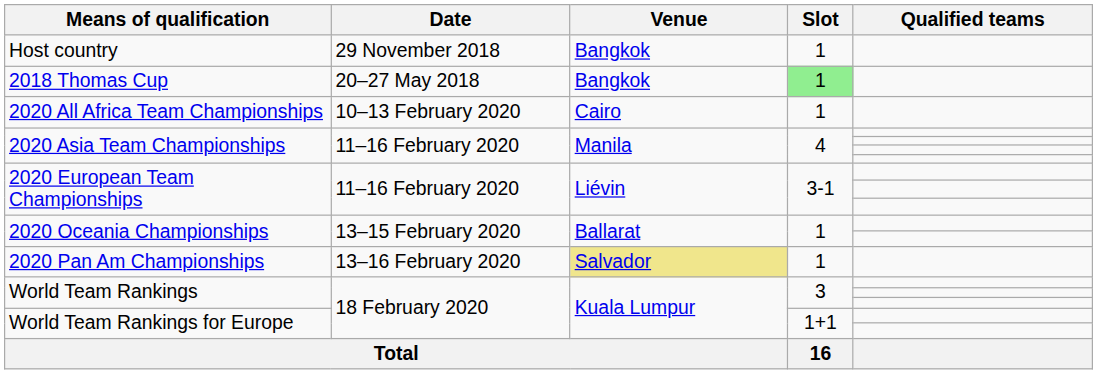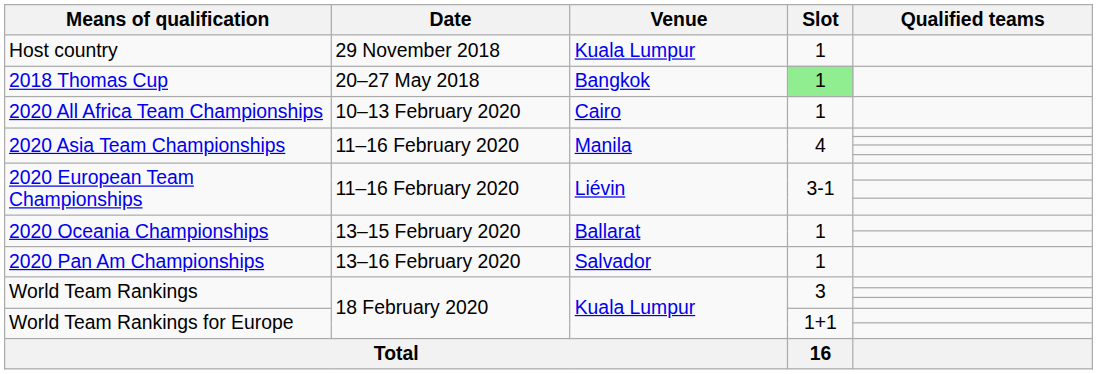Host country | Venue: Bangkok -> Kuala Lumpur
2020 Pan Am Championships | Venue: khaki background -> no background
